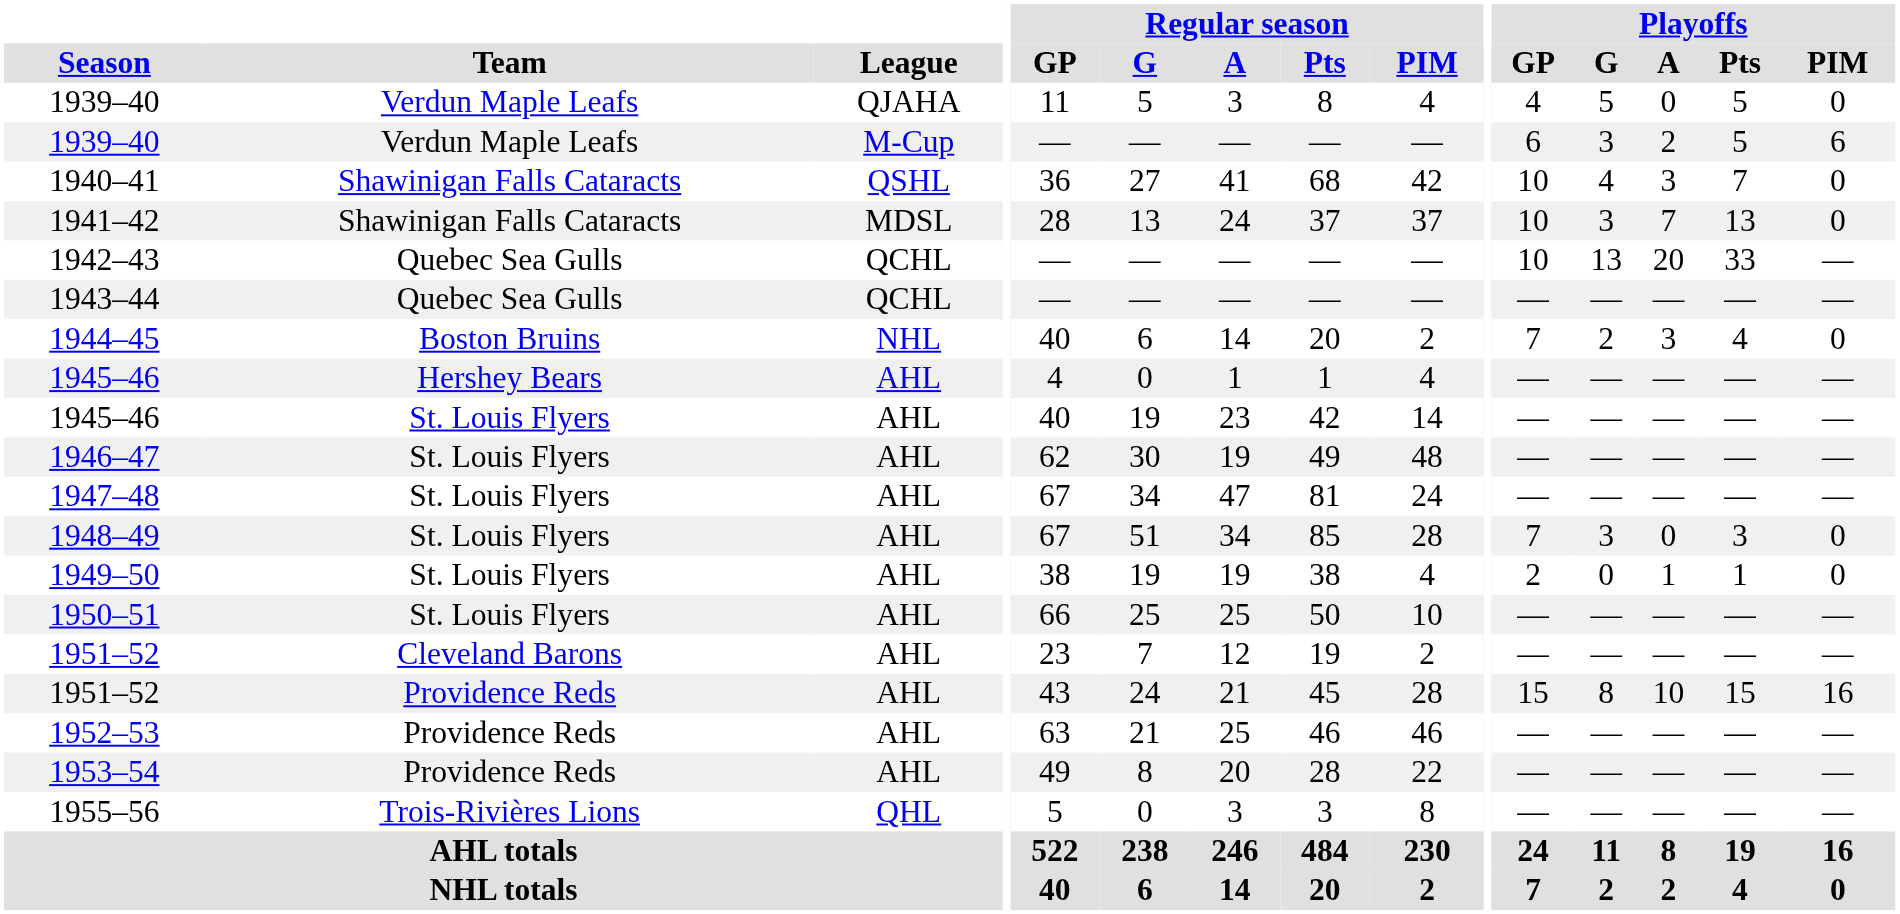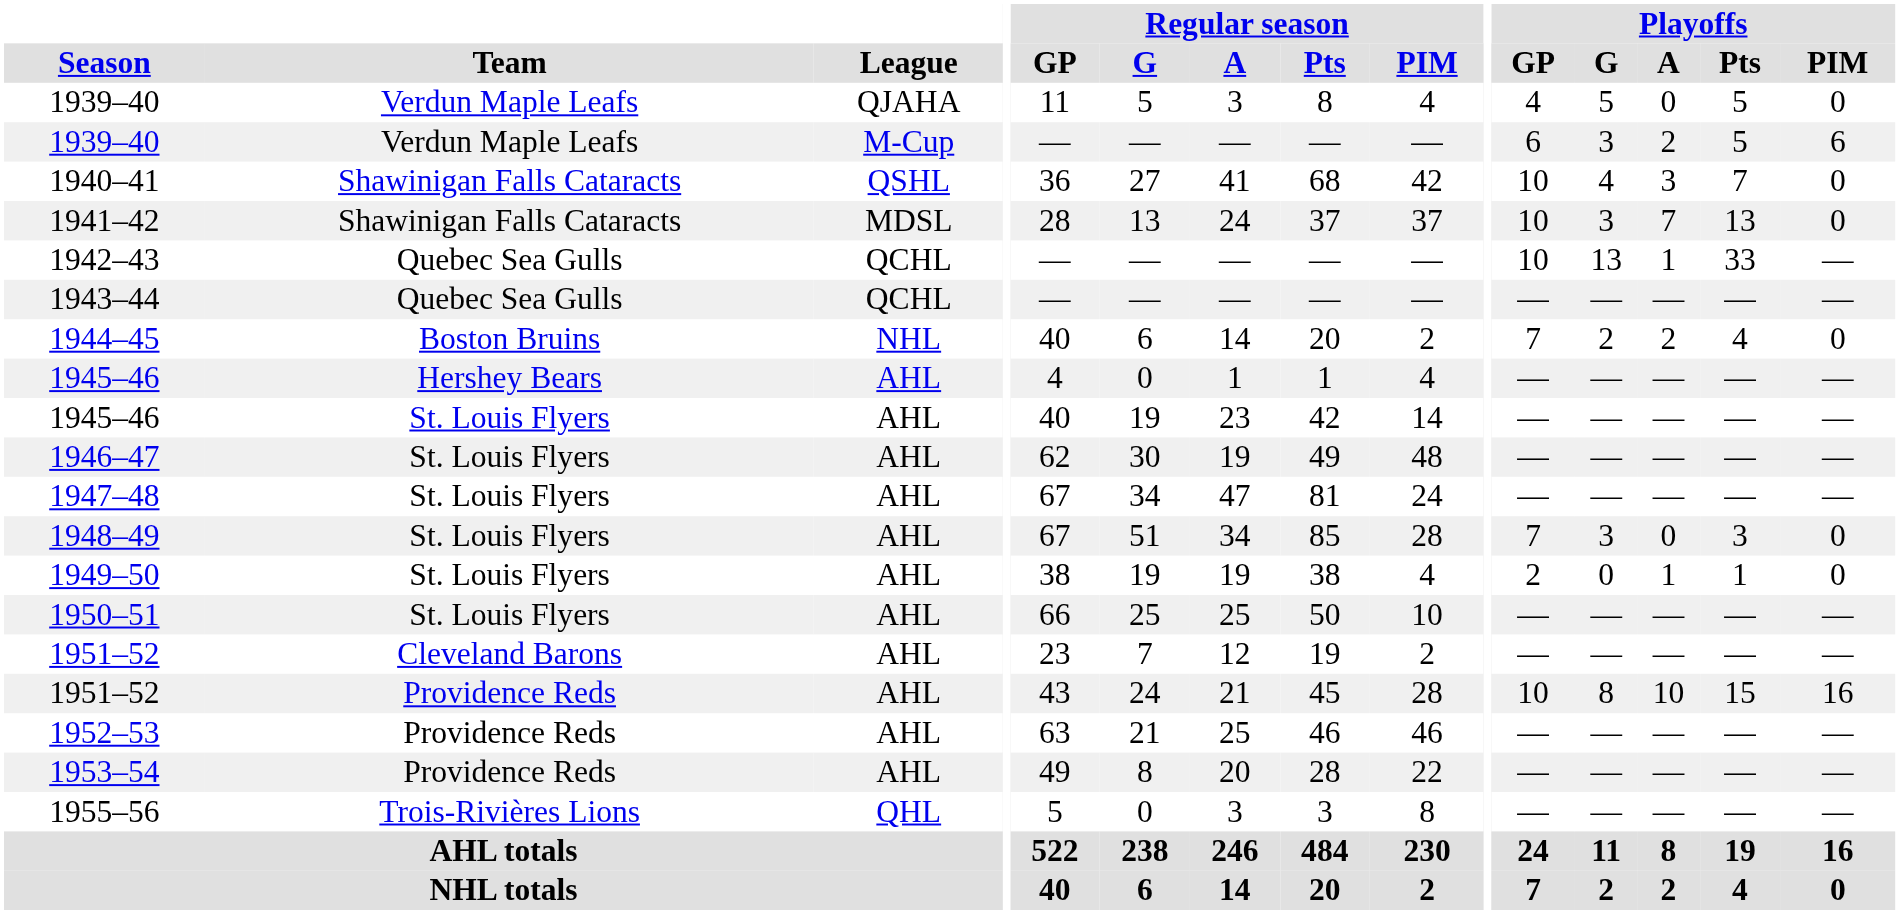1942–43 | Playoffs / A: 20 -> 1
1944–45 | Playoffs / A: 3 -> 2
1951–52 / Providence Reds | Playoffs / GP: 15 -> 10
